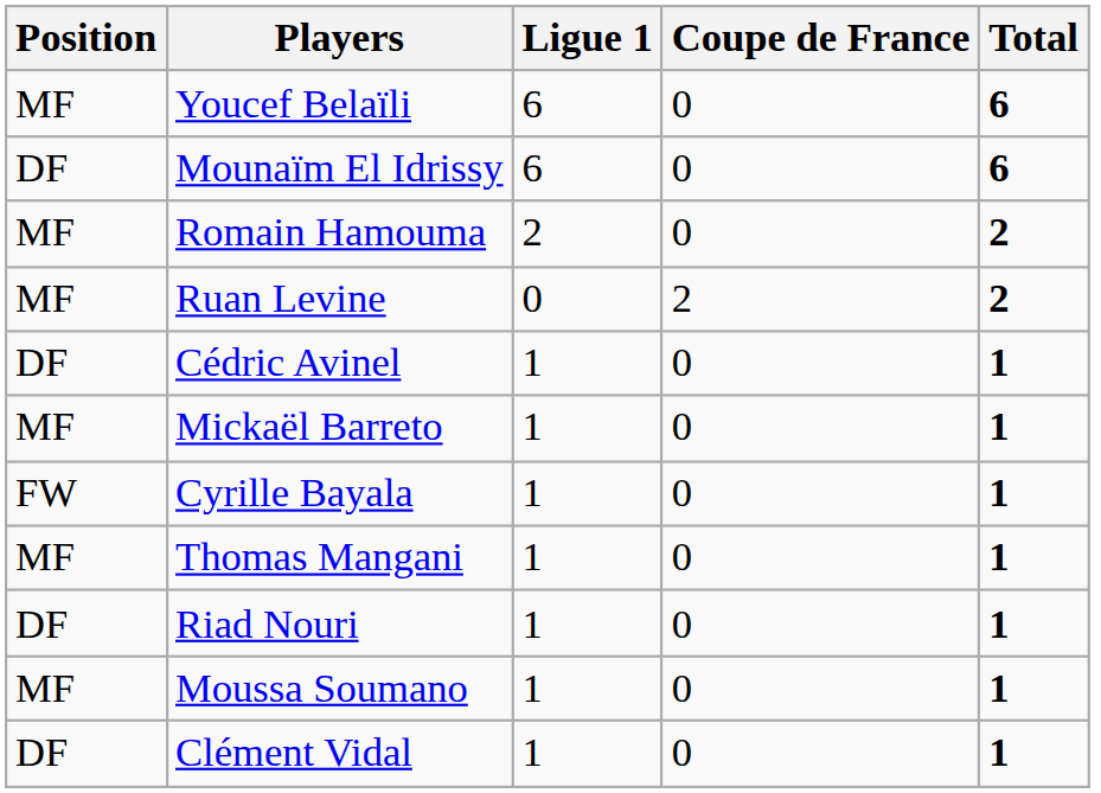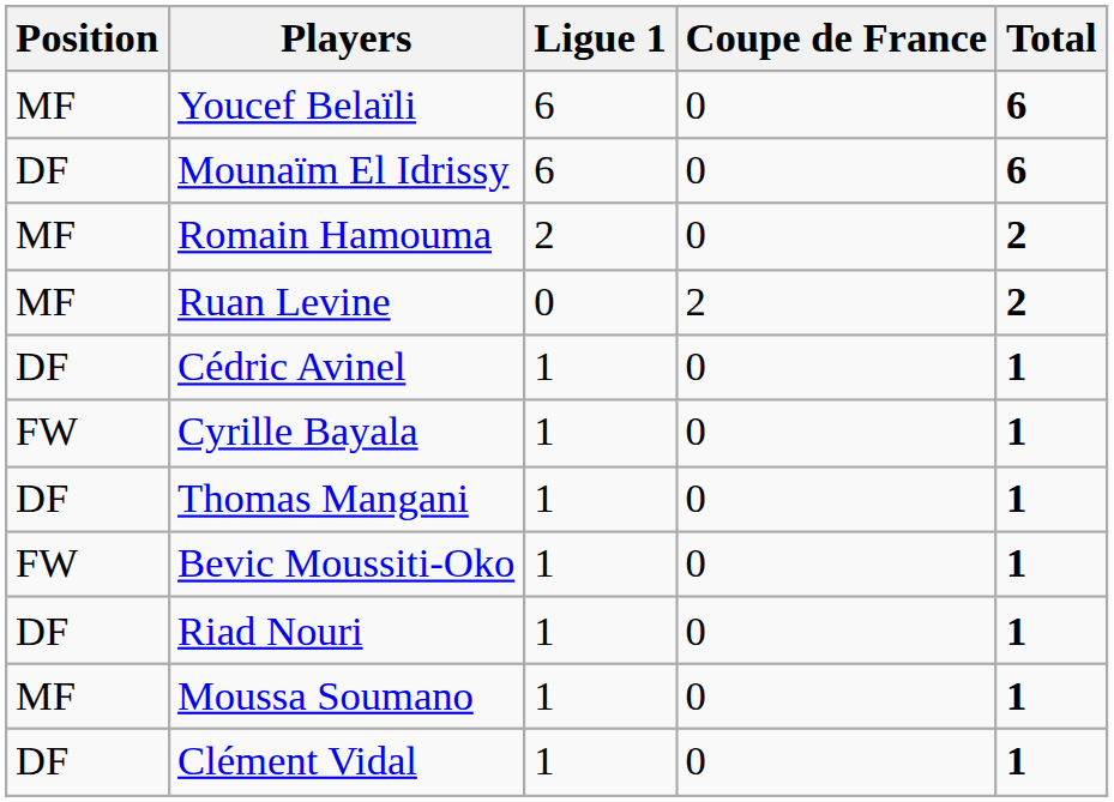- row: MF | Mickaël Barreto | 1 | 0 | 1
Thomas Mangani | Position: MF -> DF
+ row: FW | Bevic Moussiti-Oko | 1 | 0 | 1
